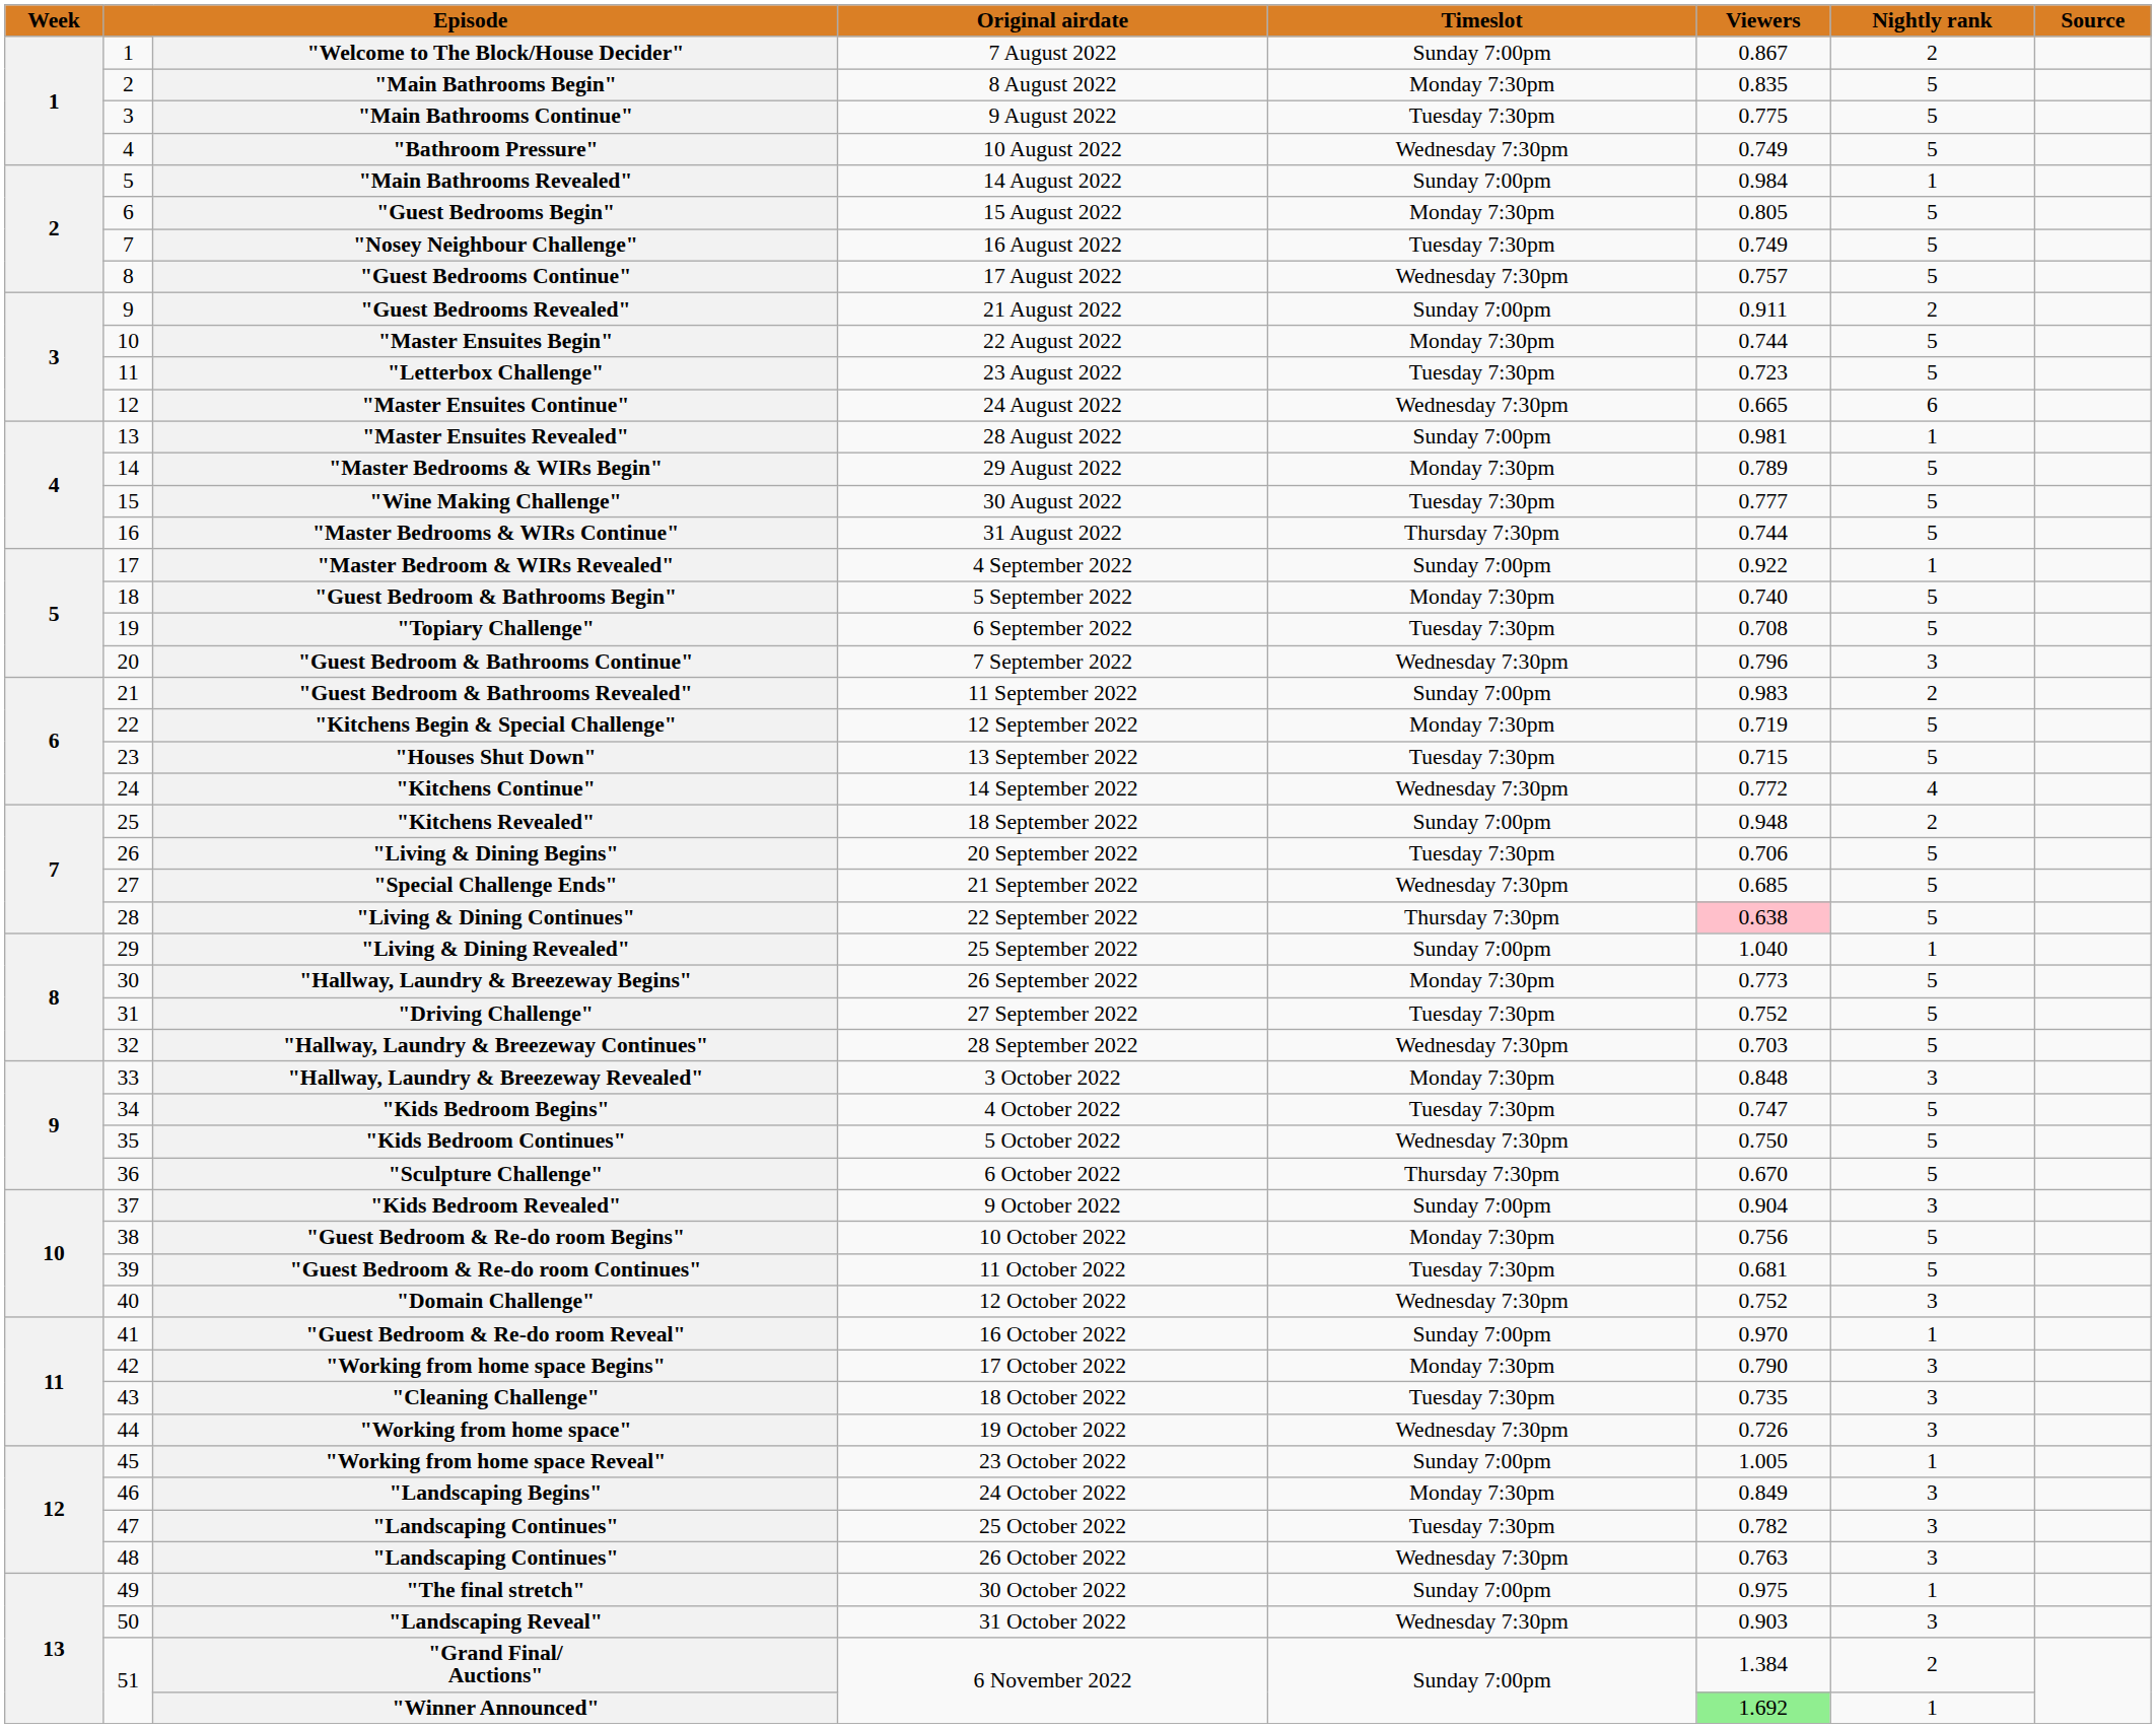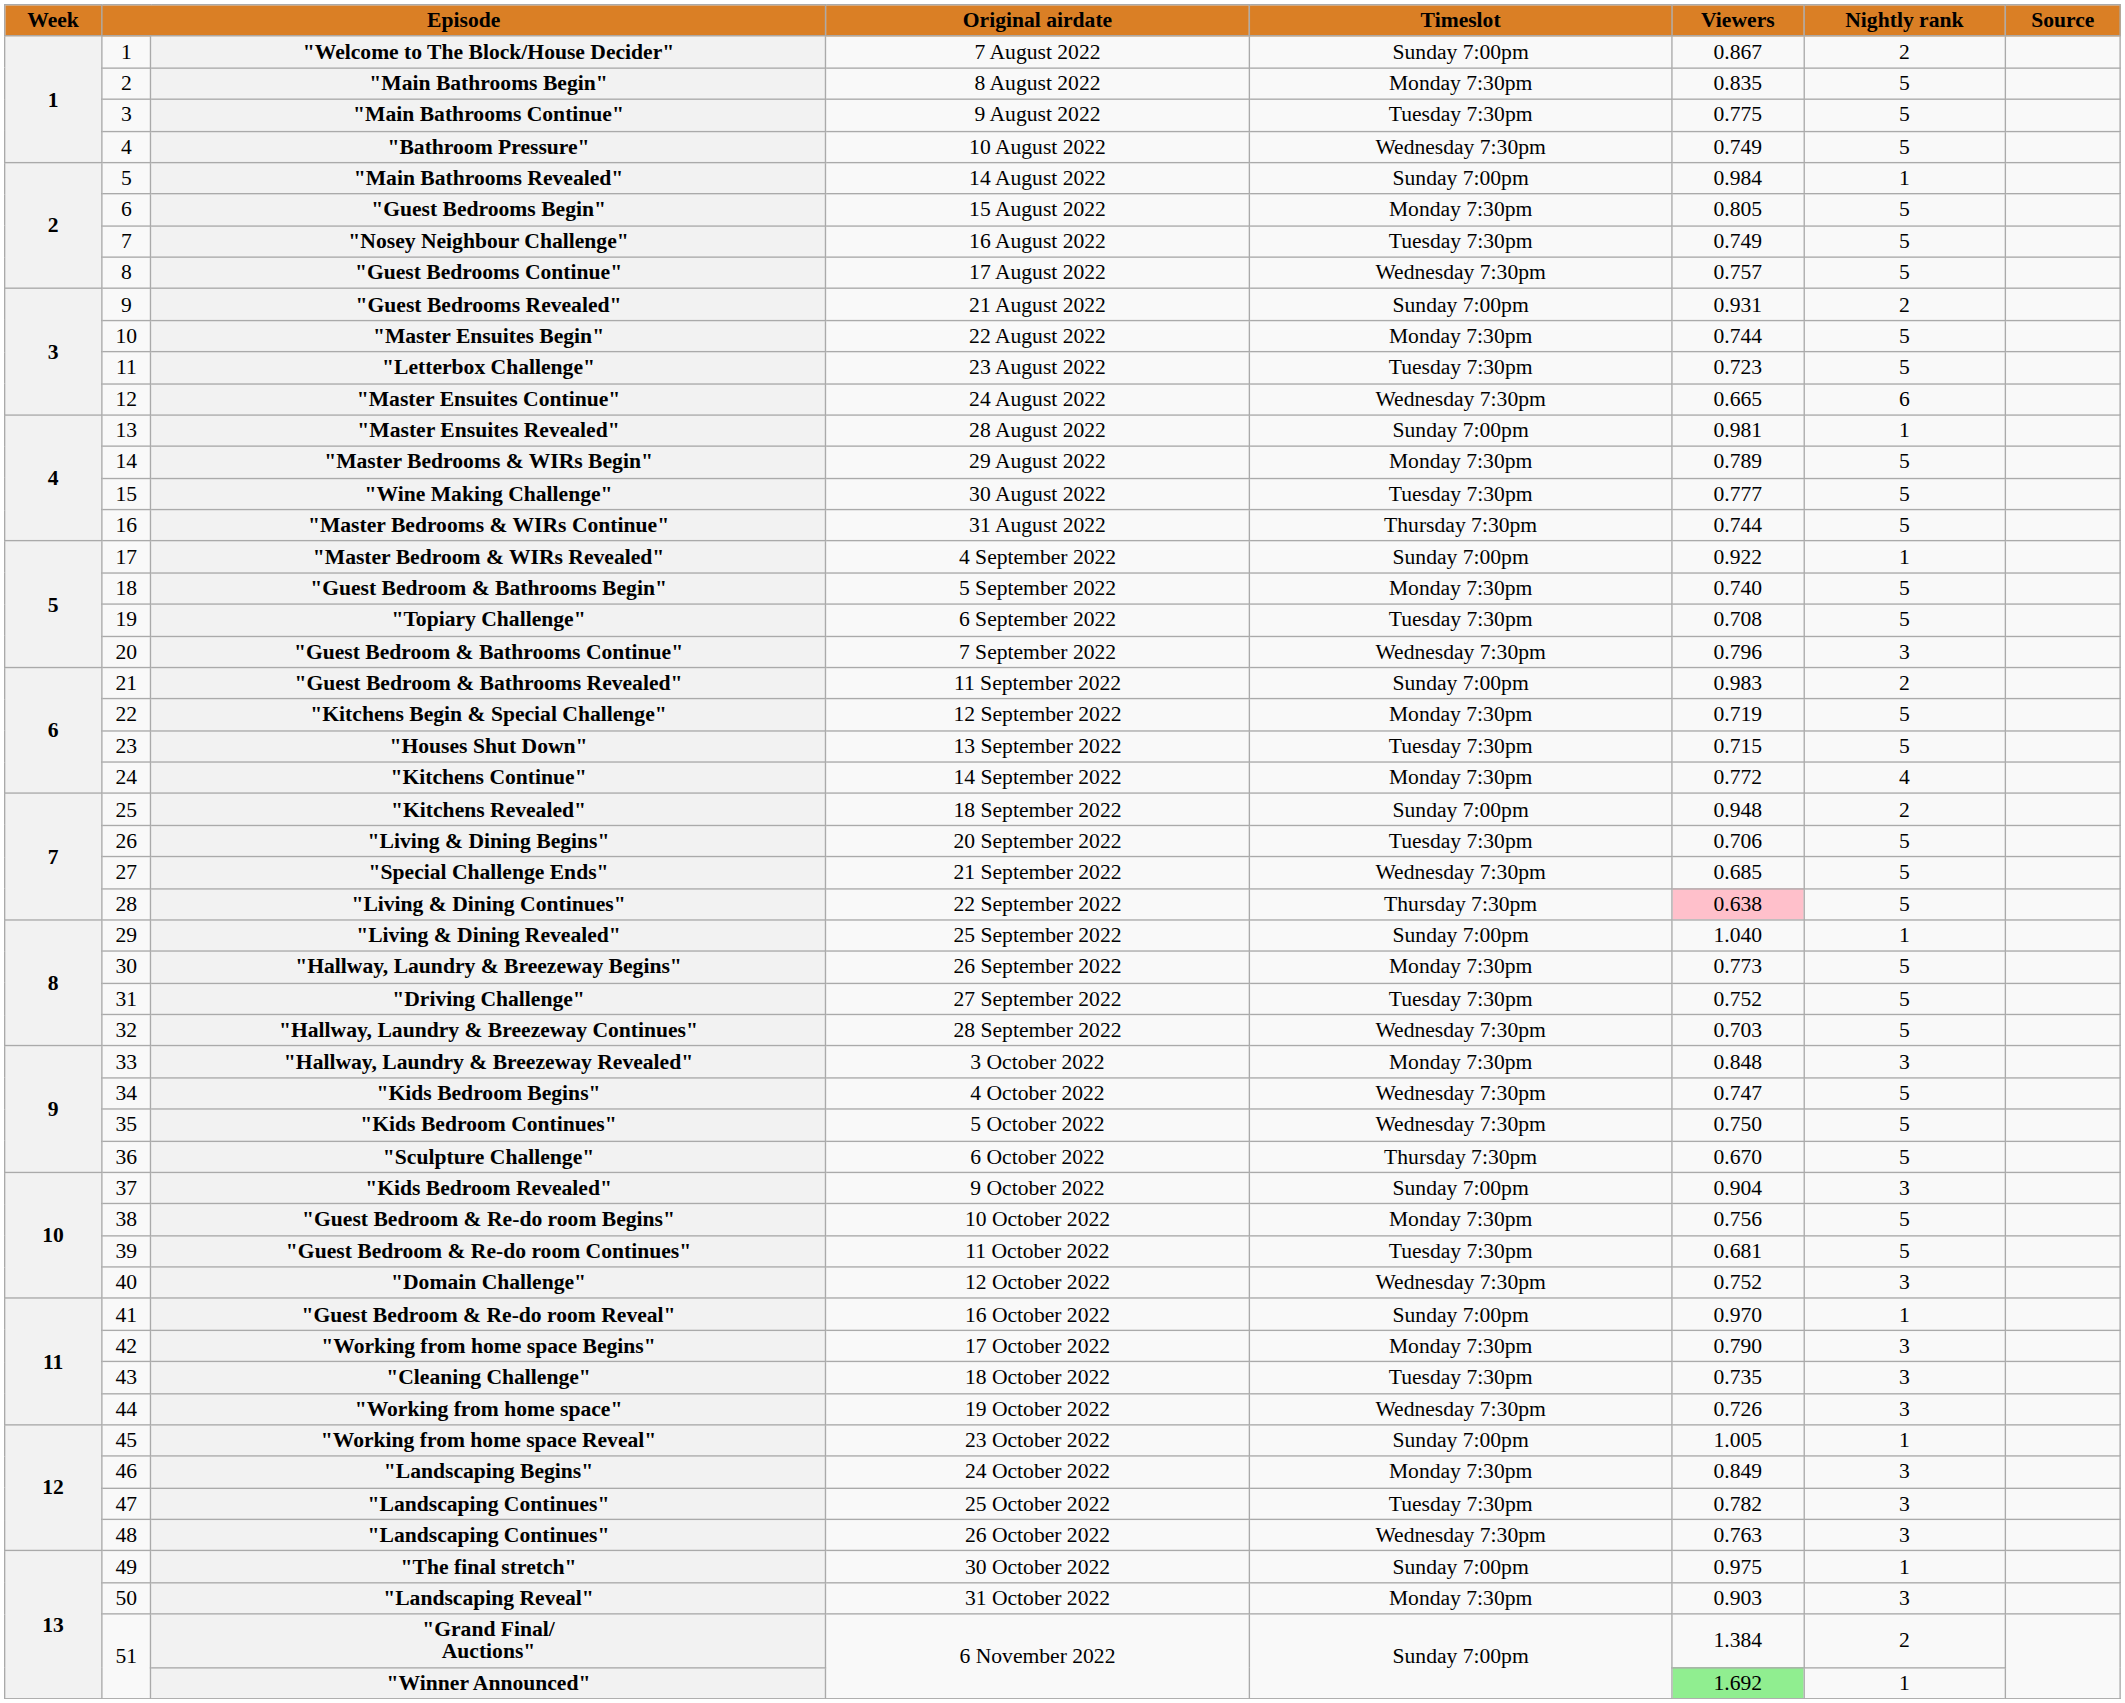"Guest Bedrooms Revealed" | Viewers: 0.911 -> 0.931
"Kitchens Continue" | Timeslot: Wednesday 7:30pm -> Monday 7:30pm
"Kids Bedroom Begins" | Timeslot: Tuesday 7:30pm -> Wednesday 7:30pm
"Landscaping Reveal" | Timeslot: Wednesday 7:30pm -> Monday 7:30pm
